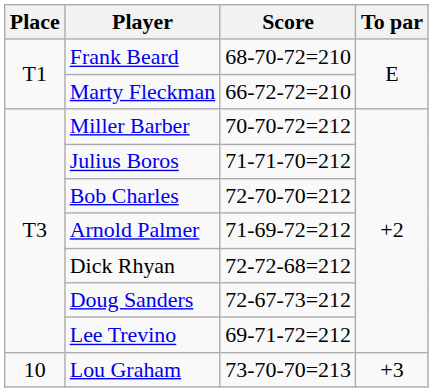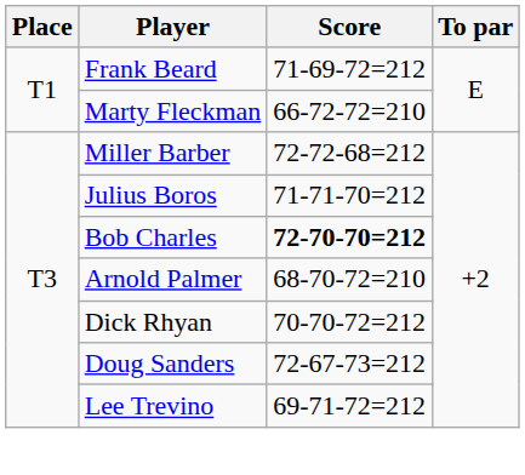Frank Beard | Score: 68-70-72=210 -> 71-69-72=212
Miller Barber | Score: 70-70-72=212 -> 72-72-68=212
Bob Charles | Score: normal -> bold
Arnold Palmer | Score: 71-69-72=212 -> 68-70-72=210
Dick Rhyan | Score: 72-72-68=212 -> 70-70-72=212
- row: 10 | Lou Graham | 73-70-70=213 | +3
